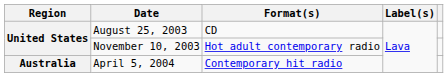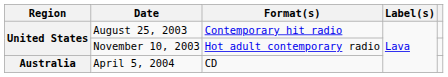August 25, 2003 | Format(s): CD -> Contemporary hit radio
April 5, 2004 | Format(s): Contemporary hit radio -> CD
